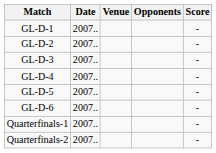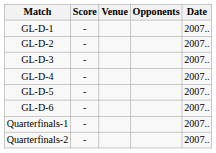columns swapped: Date <-> Score
